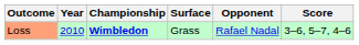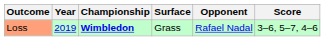Loss | Year: 2010 -> 2019
